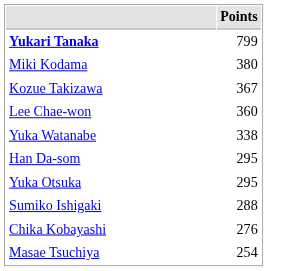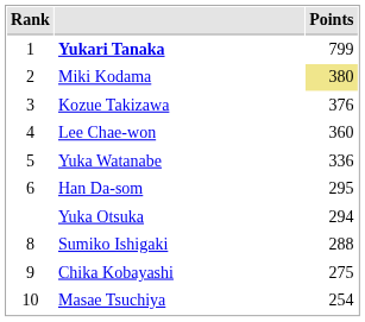+ column: Rank | 1 | 2 | 3 | 4 | 5 | 6 | 8 | 9 | 10
Miki Kodama | Points: no background -> khaki background
Kozue Takizawa | Points: 367 -> 376
Yuka Watanabe | Points: 338 -> 336
Yuka Otsuka | Points: 295 -> 294
Chika Kobayashi | Points: 276 -> 275
